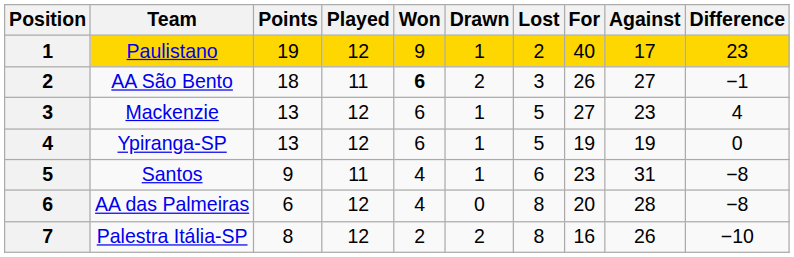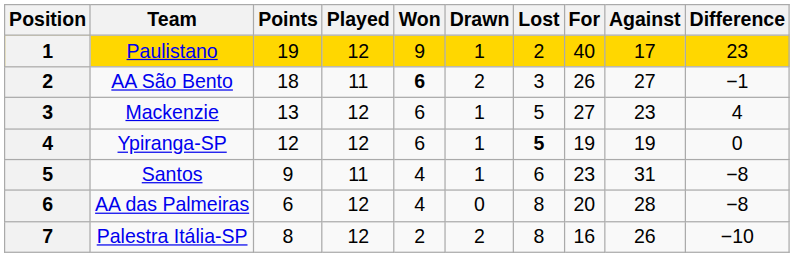Ypiranga-SP | Points: 13 -> 12
Ypiranga-SP | Lost: normal -> bold
